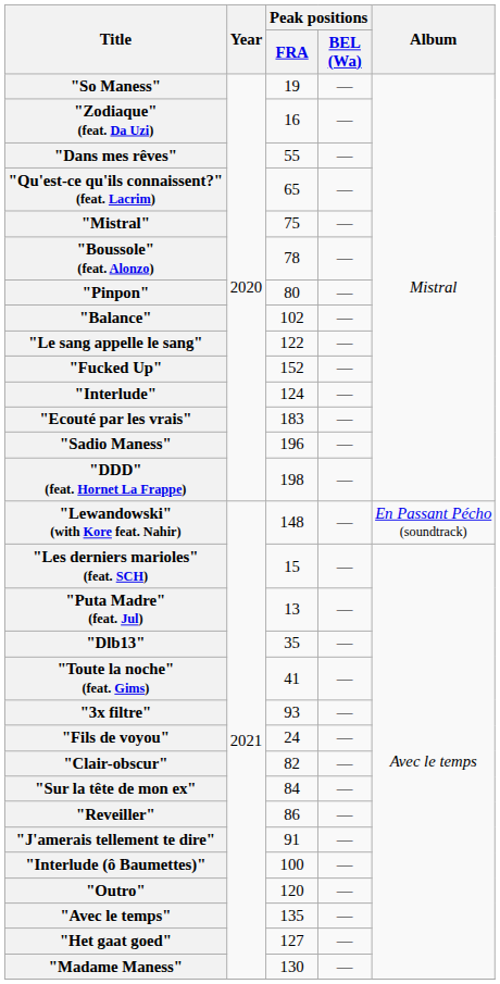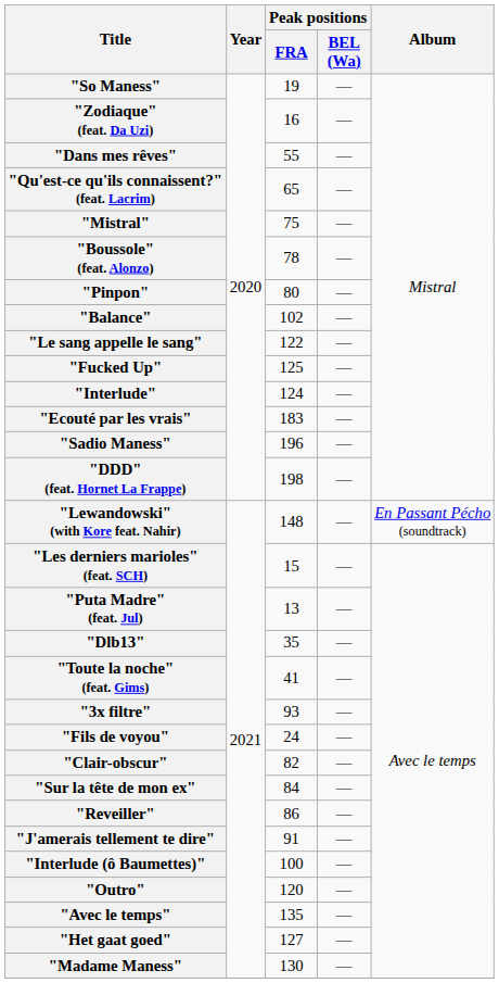"Fucked Up" | Peak positions / FRA: 152 -> 125
